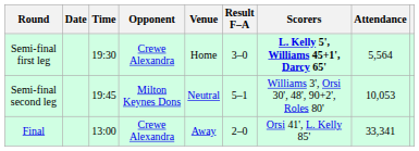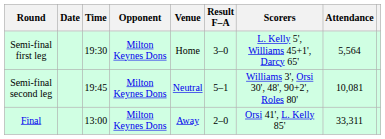Semi-final first leg | Opponent: Crewe Alexandra -> Milton Keynes Dons
Semi-final first leg | Scorers: bold -> normal
Semi-final second leg | Attendance: 10,053 -> 10,081
Final | Opponent: Crewe Alexandra -> Milton Keynes Dons
Final | Attendance: 33,341 -> 33,311
